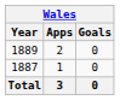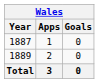rows swapped: 1887 <-> 1889
